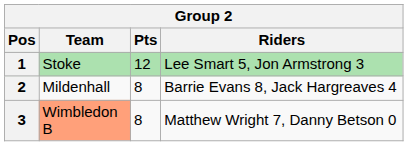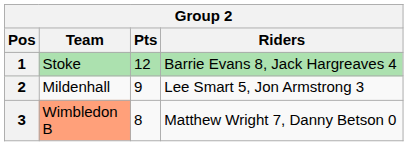1 | Riders: Lee Smart 5, Jon Armstrong 3 -> Barrie Evans 8, Jack Hargreaves 4
2 | Pts: 8 -> 9
2 | Riders: Barrie Evans 8, Jack Hargreaves 4 -> Lee Smart 5, Jon Armstrong 3
